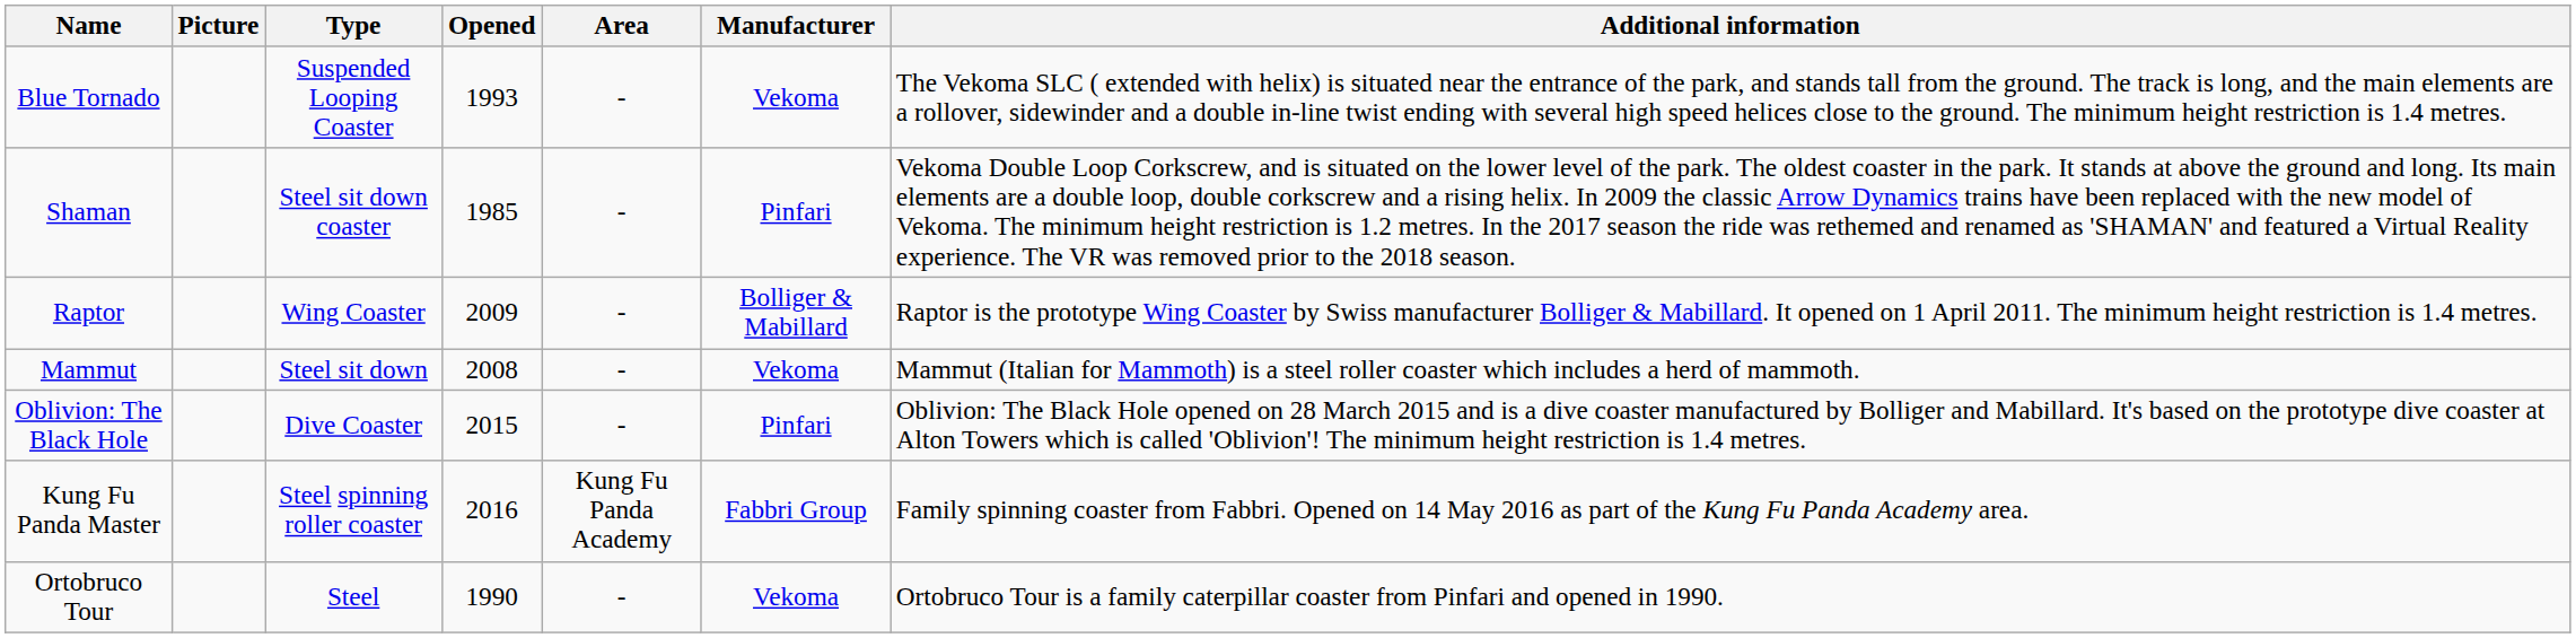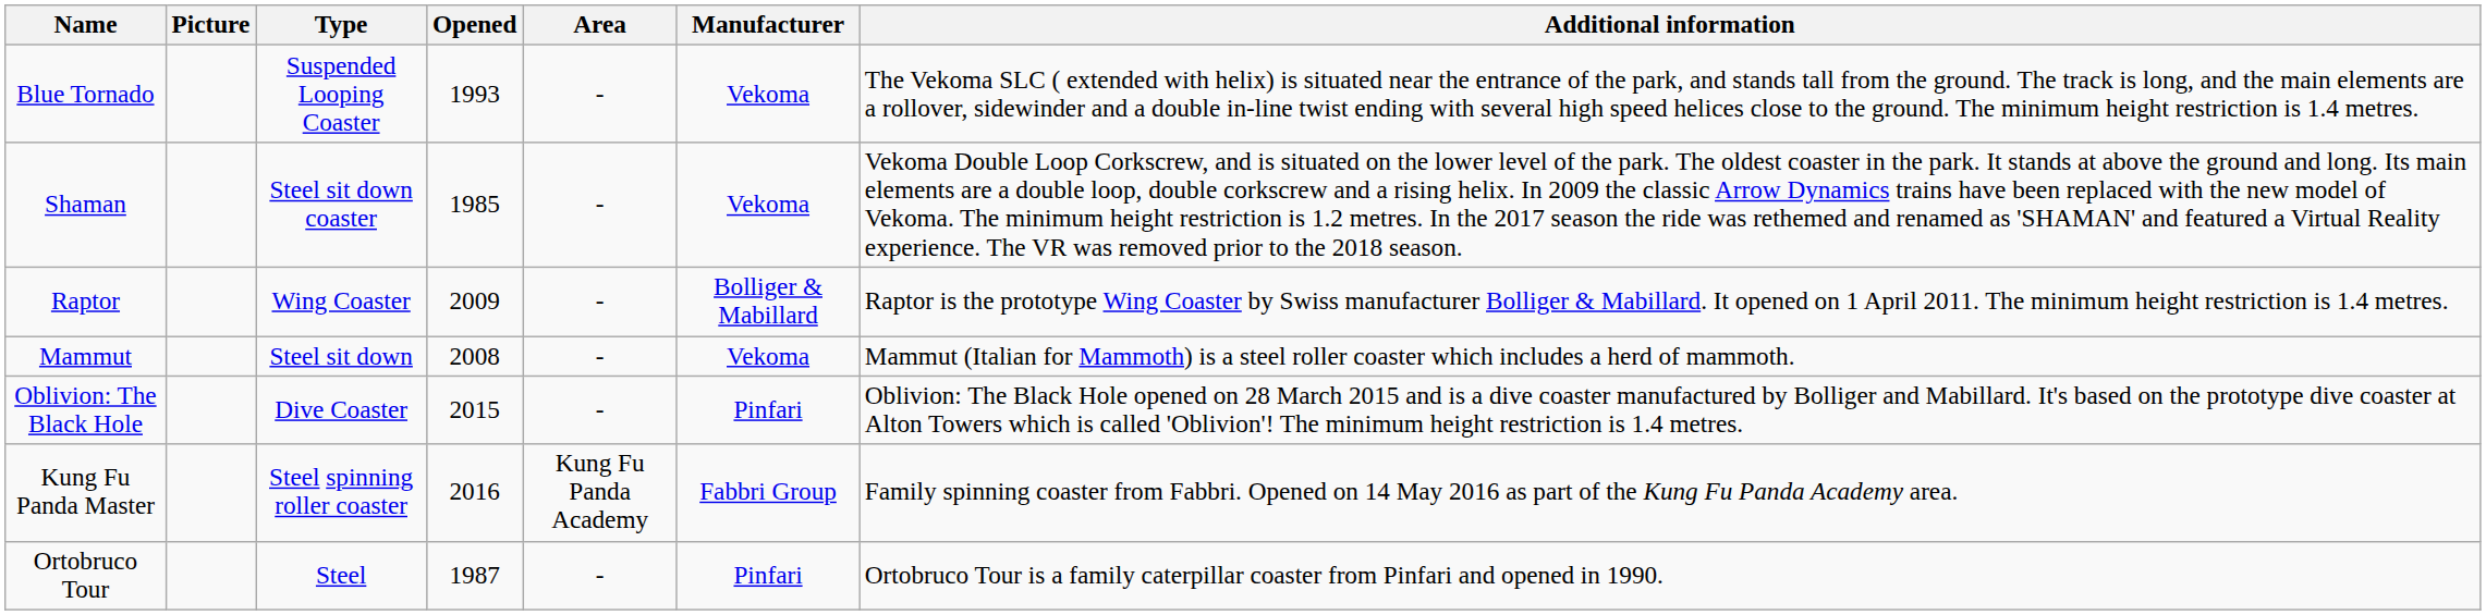Shaman | Manufacturer: Pinfari -> Vekoma
Ortobruco Tour | Opened: 1990 -> 1987
Ortobruco Tour | Manufacturer: Vekoma -> Pinfari
